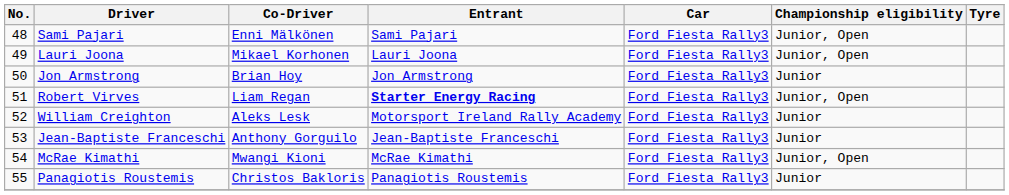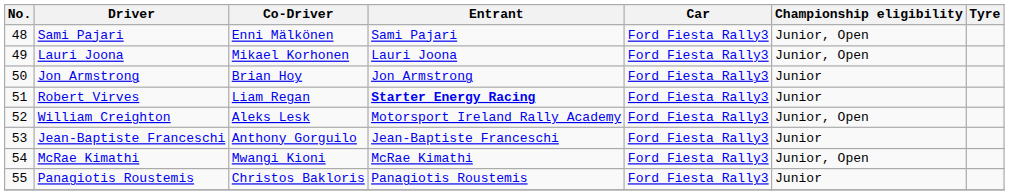Robert Virves | Championship eligibility: Junior, Open -> Junior
William Creighton | Championship eligibility: Junior -> Junior, Open
